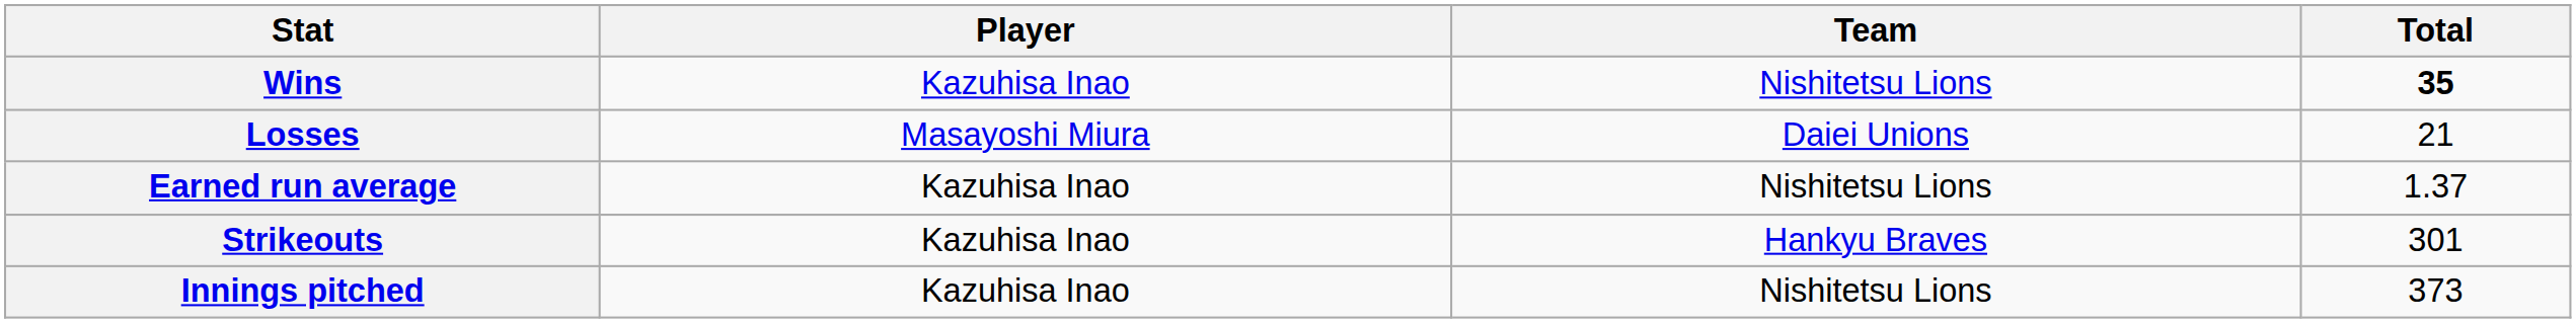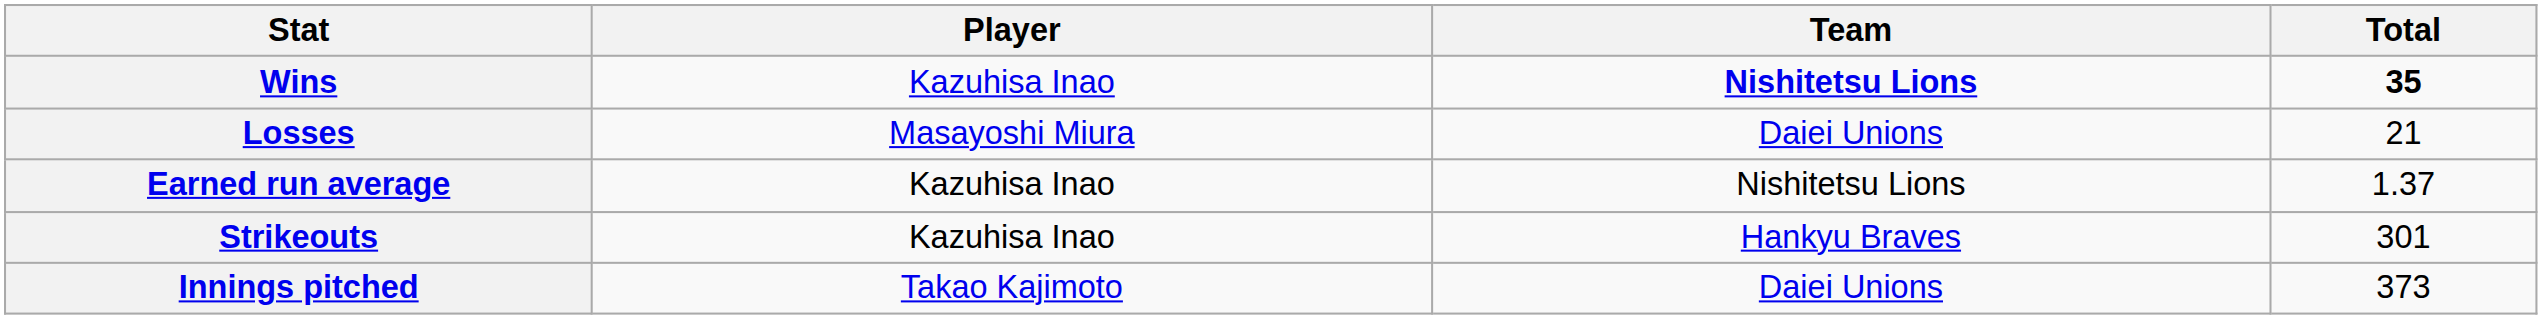Wins | Team: normal -> bold
Innings pitched | Player: Kazuhisa Inao -> Takao Kajimoto
Innings pitched | Team: Nishitetsu Lions -> Daiei Unions
